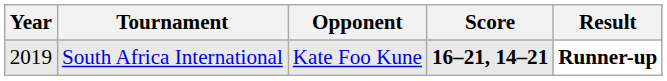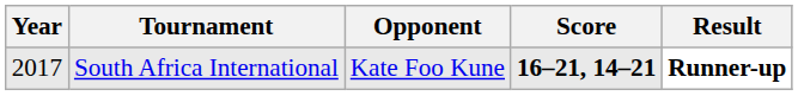South Africa International | Year: 2019 -> 2017
